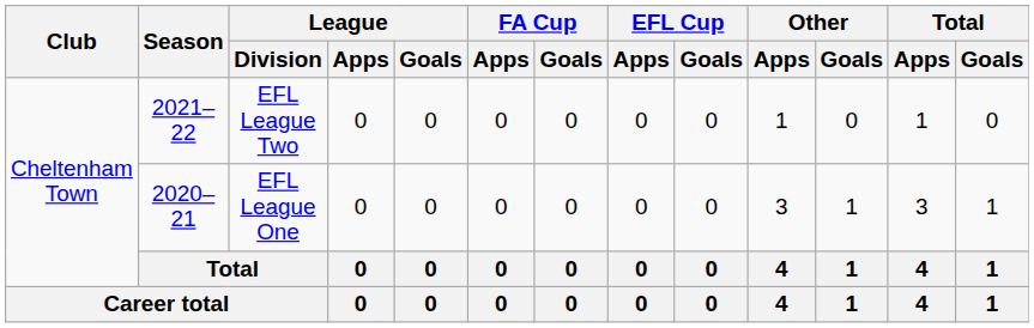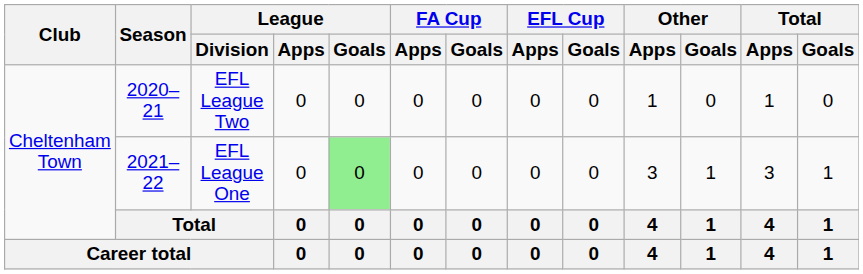EFL League Two | Season: 2021–22 -> 2020–21
EFL League One | Season: 2020–21 -> 2021–22
EFL League One | League / Goals: no background -> lightgreen background
